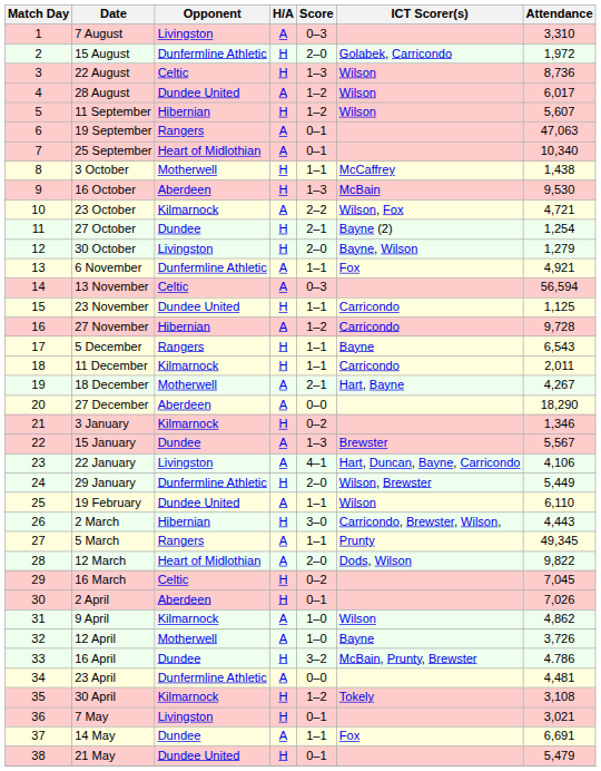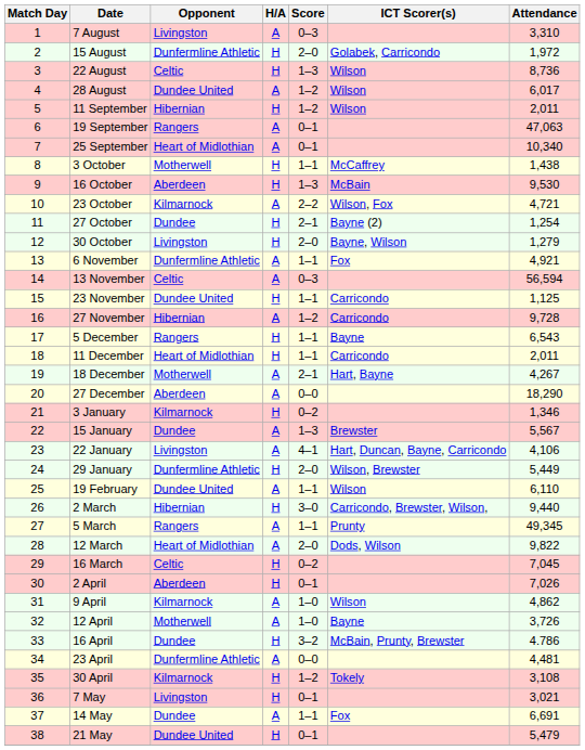11 September | Attendance: 5,607 -> 2,011
11 December | Opponent: Kilmarnock -> Heart of Midlothian
2 March | Attendance: 4,443 -> 9,440
